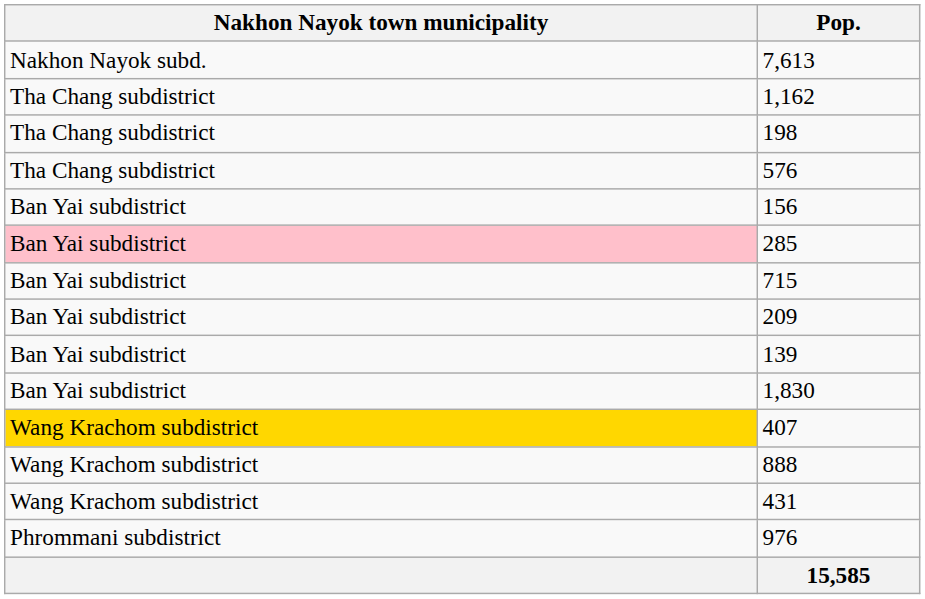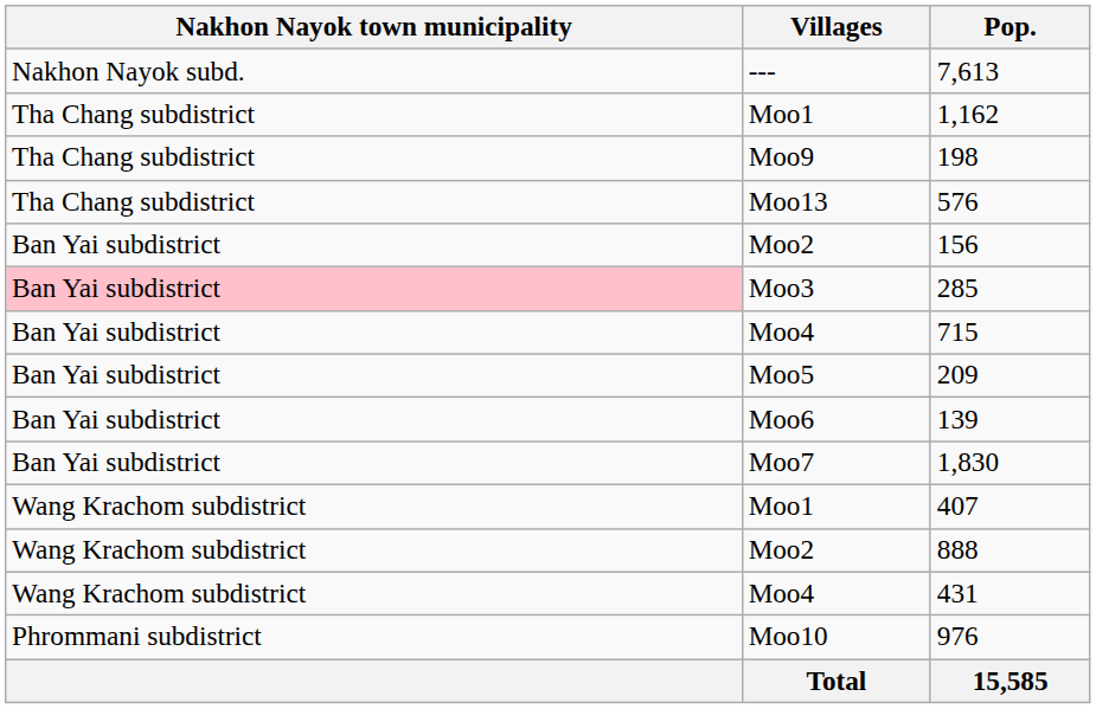+ column: Villages | --- | Moo1 | Moo9 | Moo13 | Moo2 | Moo3 | Moo4 | Moo5 | Moo6 | Moo7 | Moo1 | Moo2 | Moo4 | Moo10 | Total
407 | Nakhon Nayok town municipality: gold background -> no background
